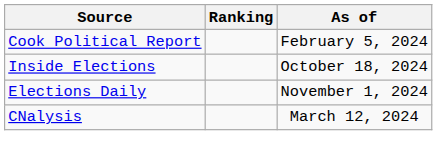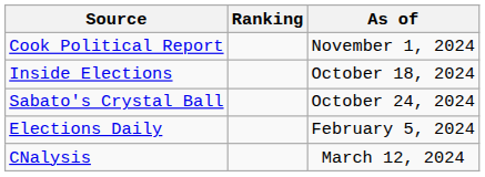Cook Political Report | As of: February 5, 2024 -> November 1, 2024
+ row: Sabato's Crystal Ball | October 24, 2024
Elections Daily | As of: November 1, 2024 -> February 5, 2024
